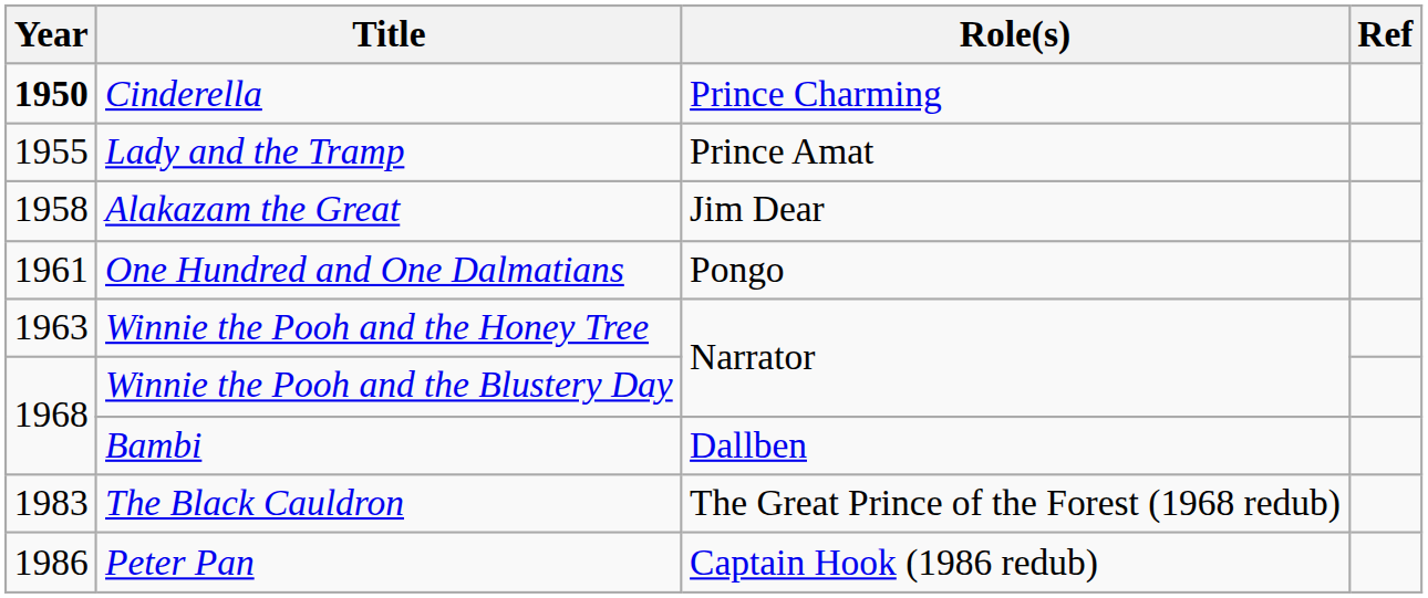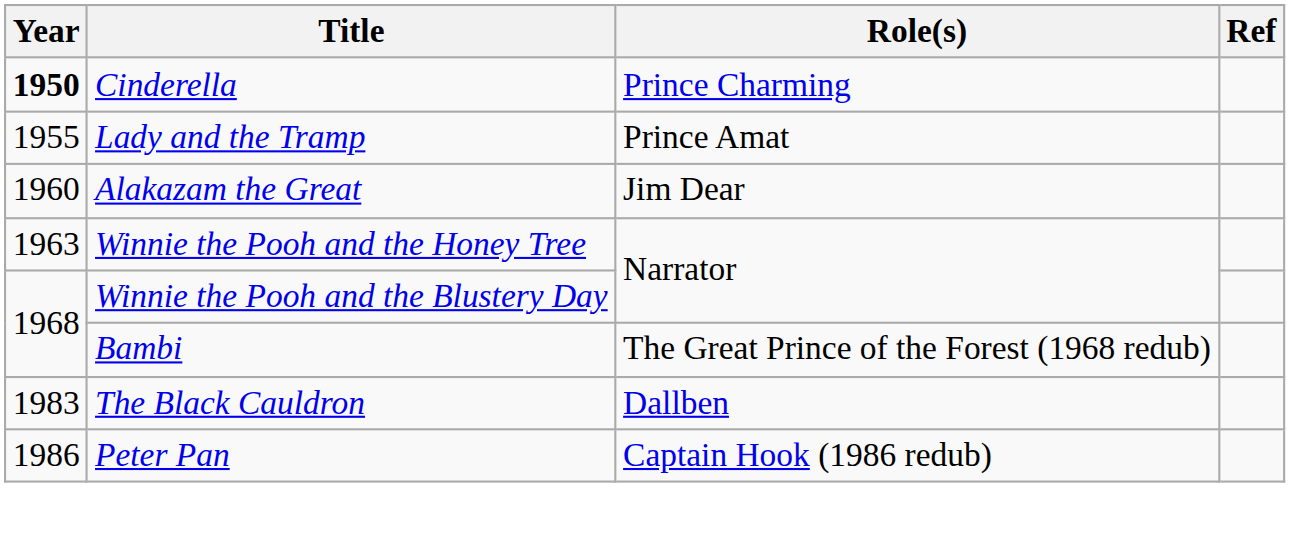Alakazam the Great | Year: 1958 -> 1960
- row: 1961 | One Hundred and One Dalmatians | Pongo
Bambi | Role(s): Dallben -> The Great Prince of the Forest (1968 redub)
The Black Cauldron | Role(s): The Great Prince of the Forest (1968 redub) -> Dallben
